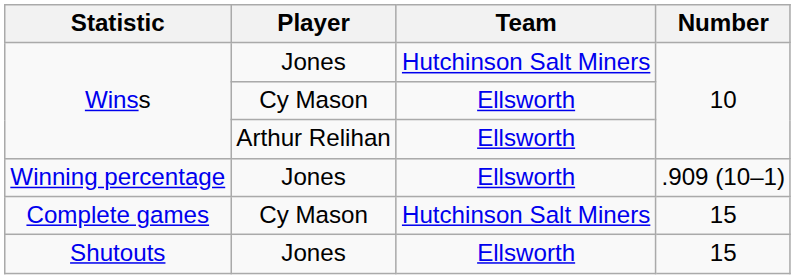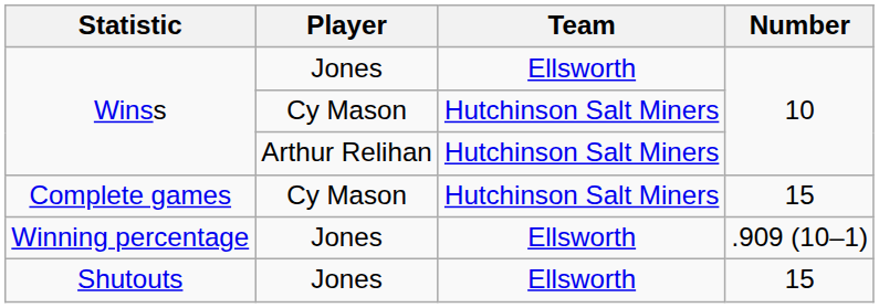Winss / Jones | Team: Hutchinson Salt Miners -> Ellsworth
Winss / Cy Mason | Team: Ellsworth -> Hutchinson Salt Miners
Winss / Arthur Relihan | Team: Ellsworth -> Hutchinson Salt Miners
rows swapped: Winning percentage <-> Complete games
